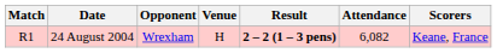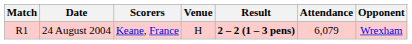columns swapped: Opponent <-> Scorers
24 August 2004 | Attendance: 6,082 -> 6,079
